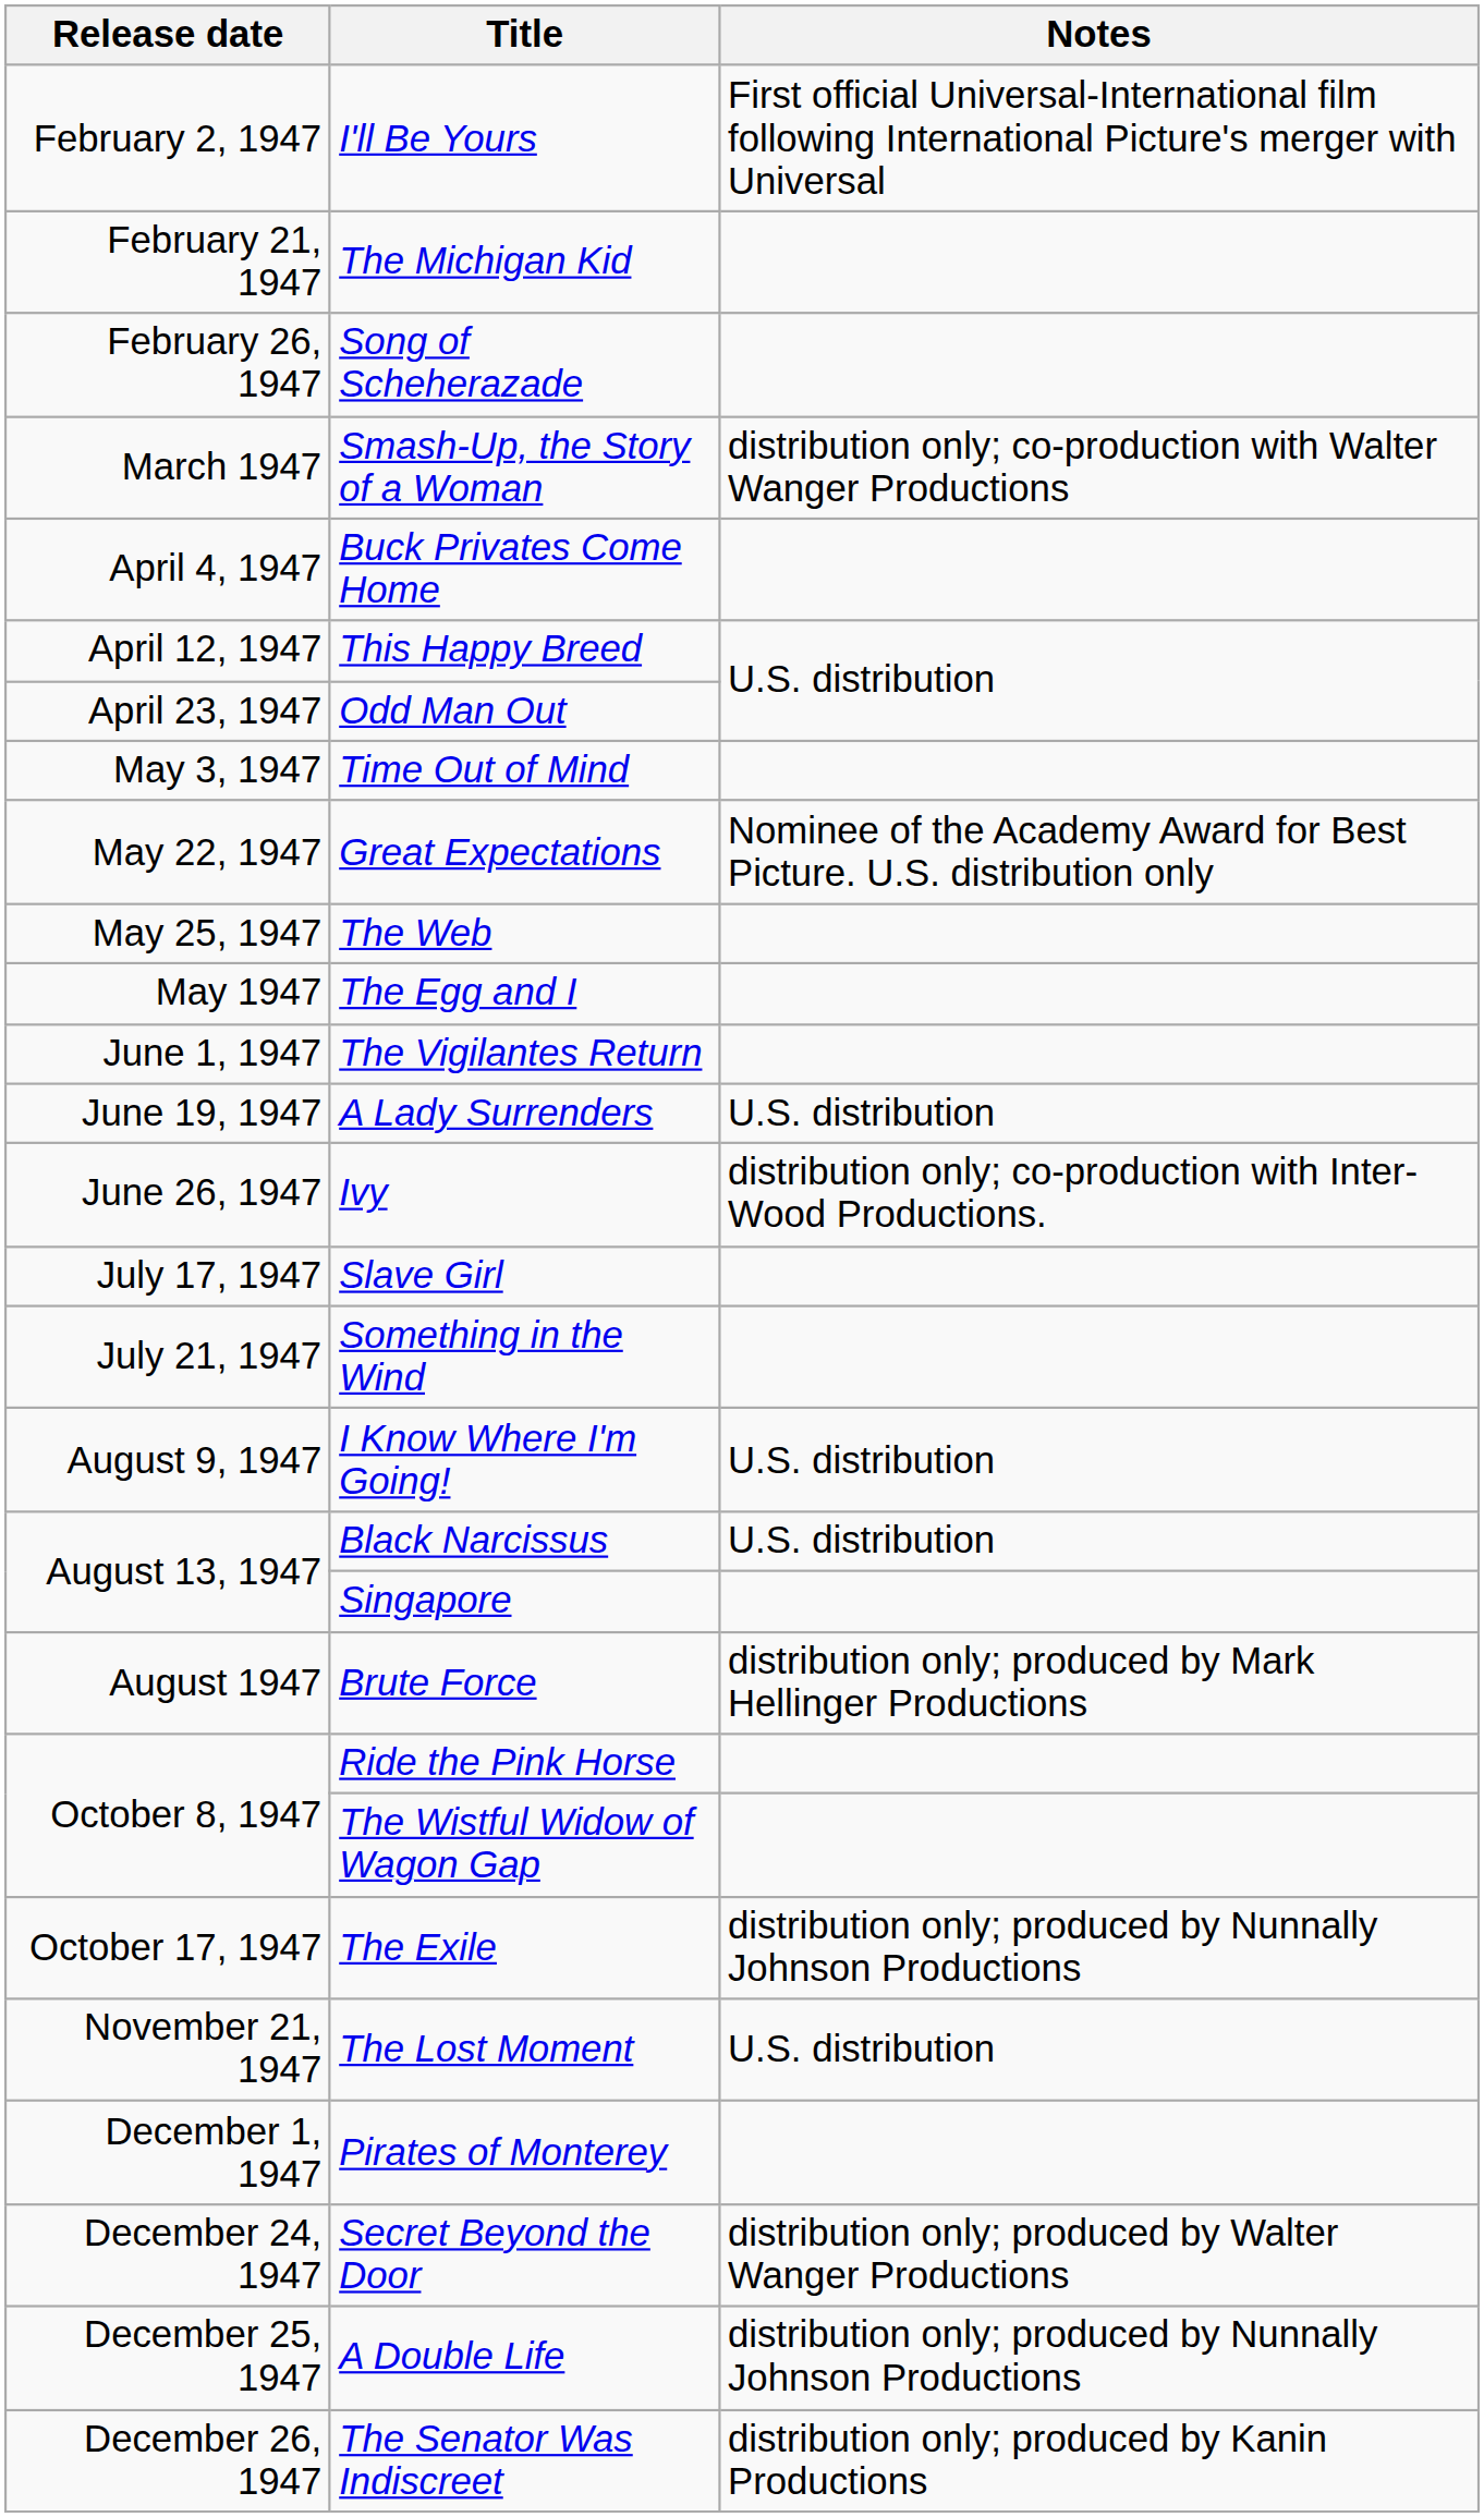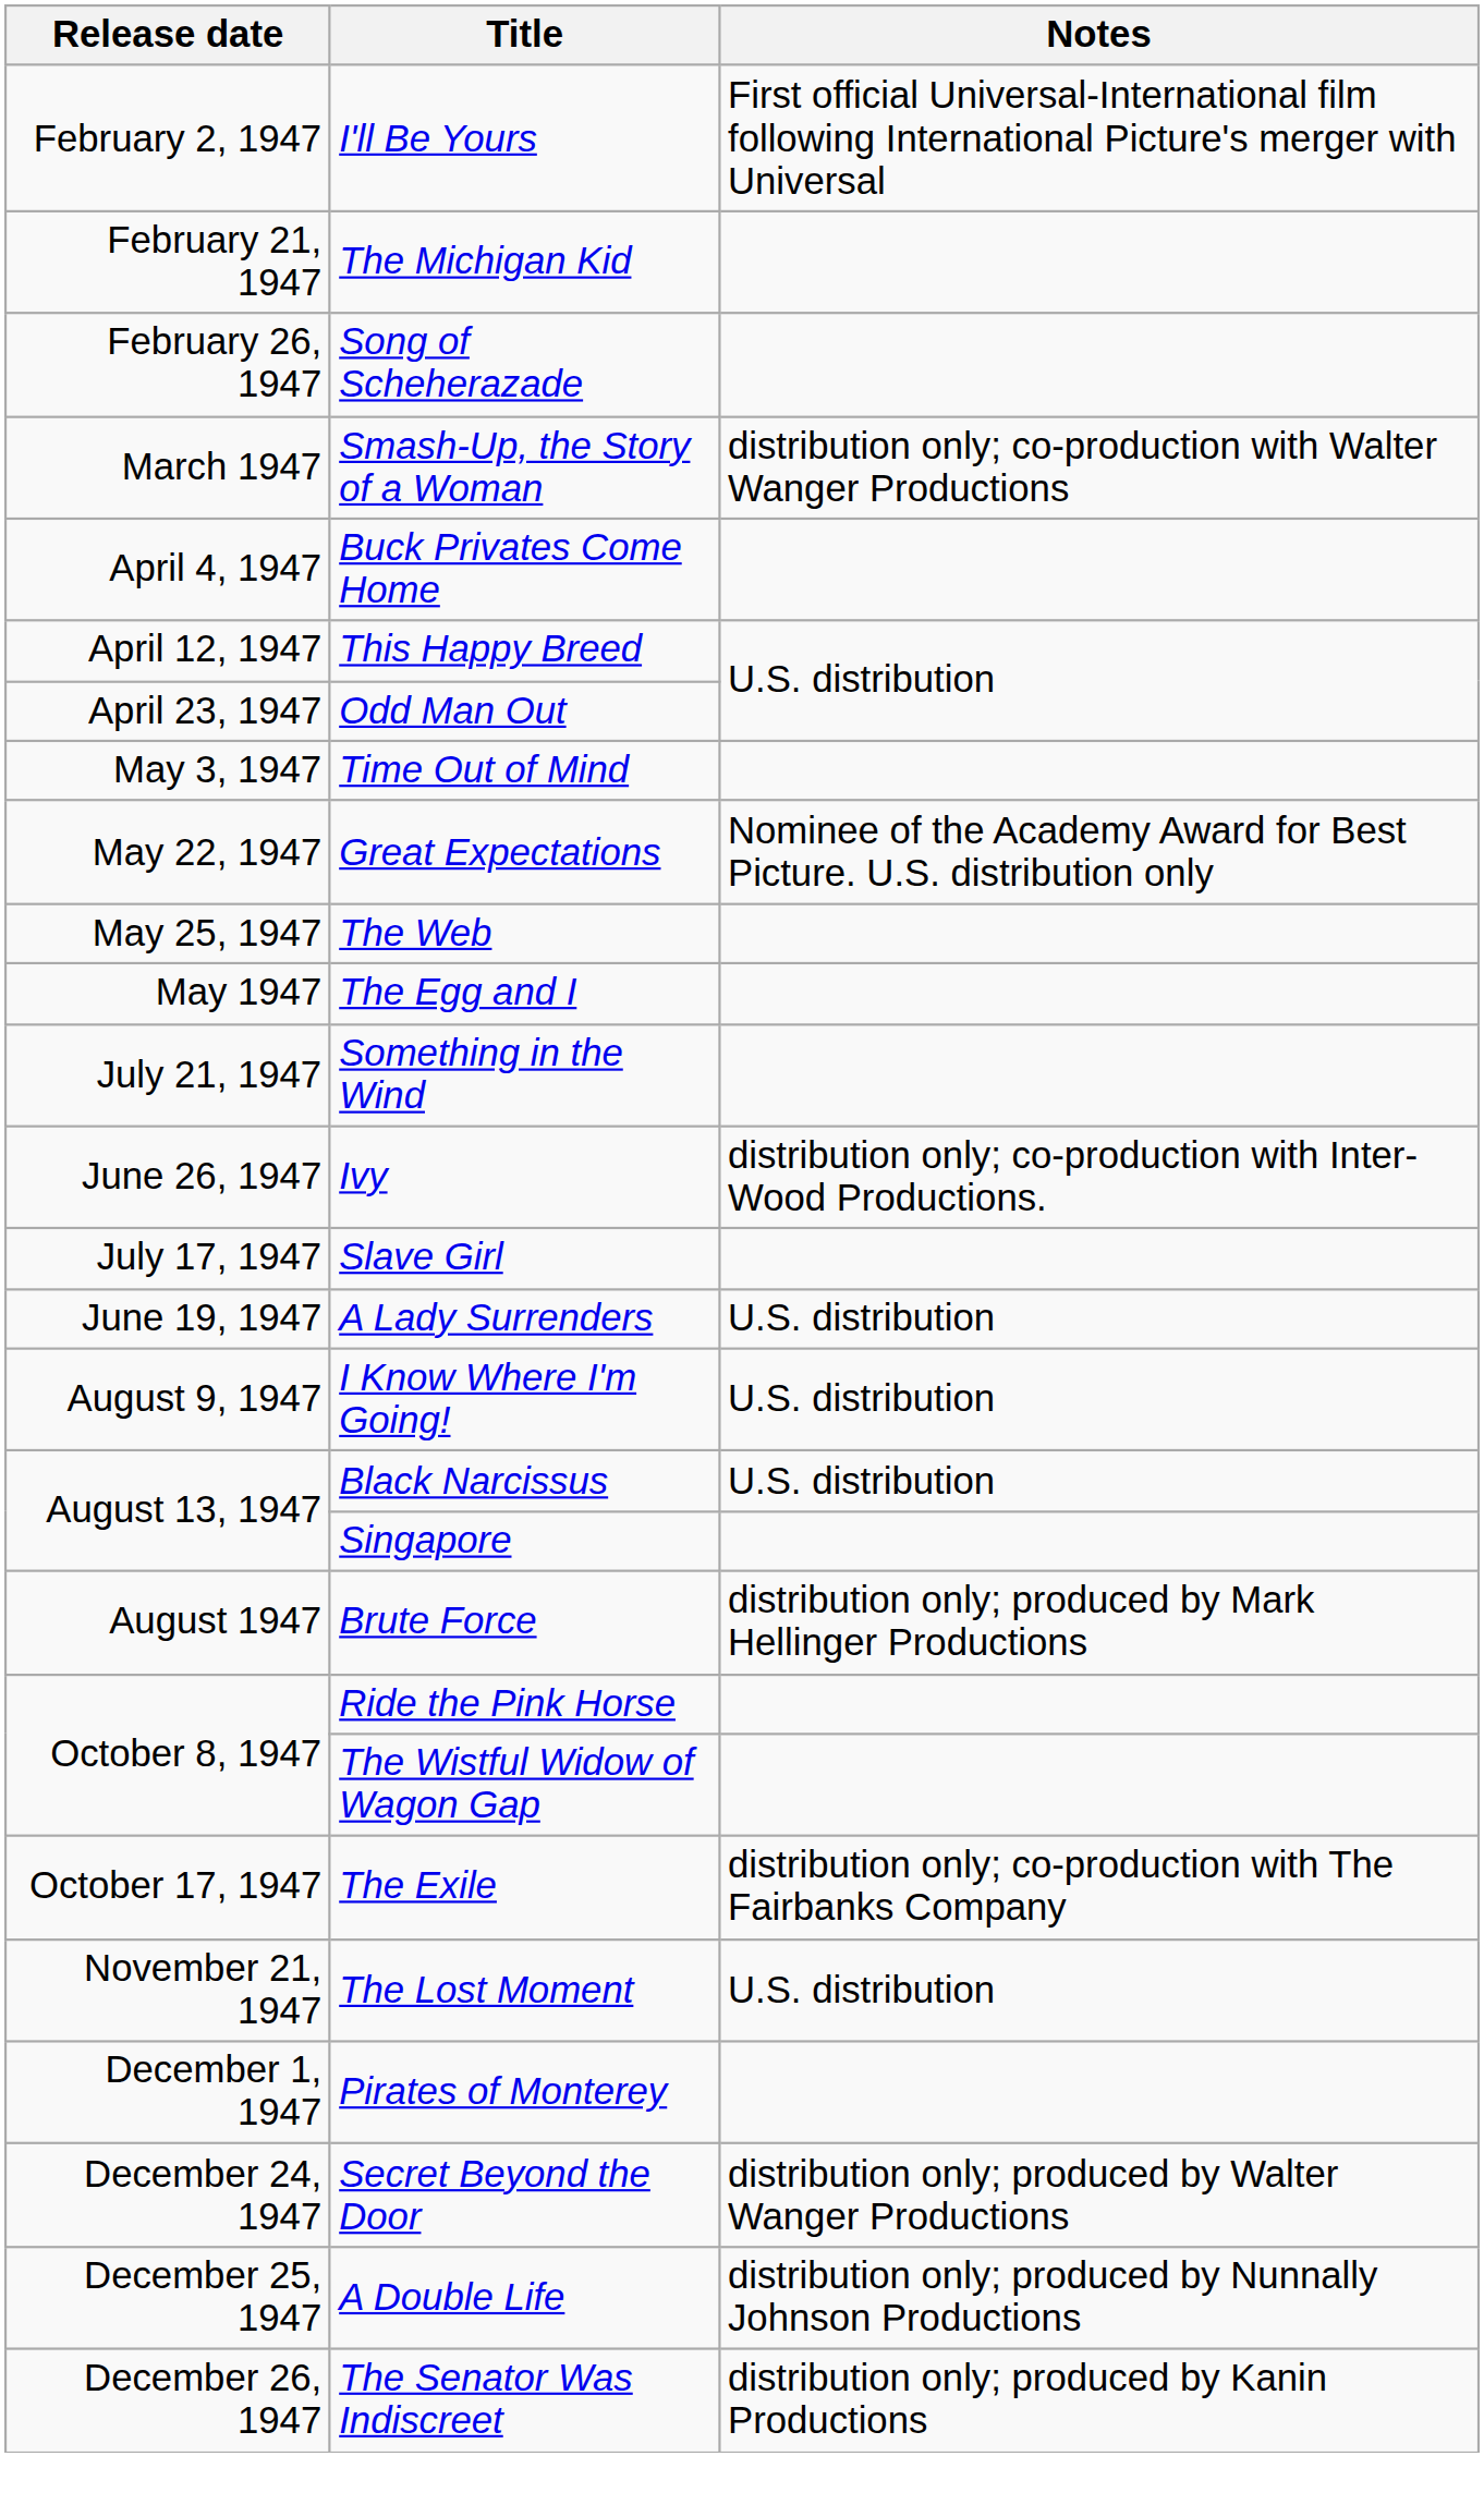- row: June 1, 1947 | The Vigilantes Return
rows swapped: A Lady Surrenders <-> Something in the Wind
The Exile | Notes: distribution only; produced by Nunnally Johnson Productions -> distribution only; co-production with The Fairbanks Company
